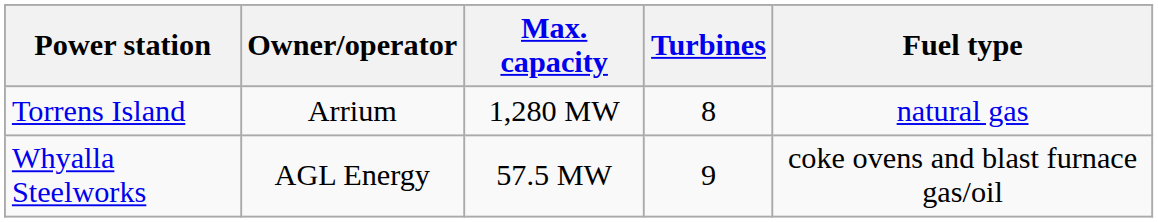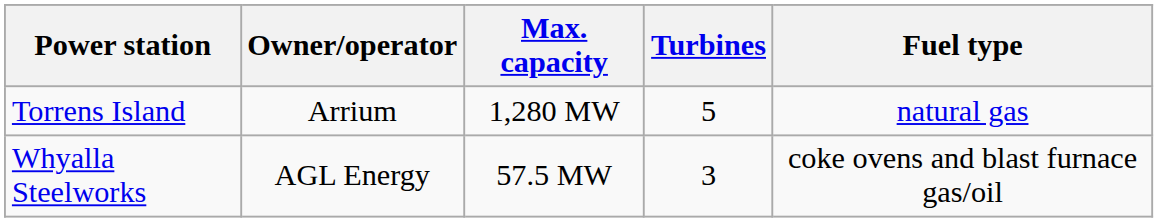Torrens Island | Turbines: 8 -> 5
Whyalla Steelworks | Turbines: 9 -> 3
